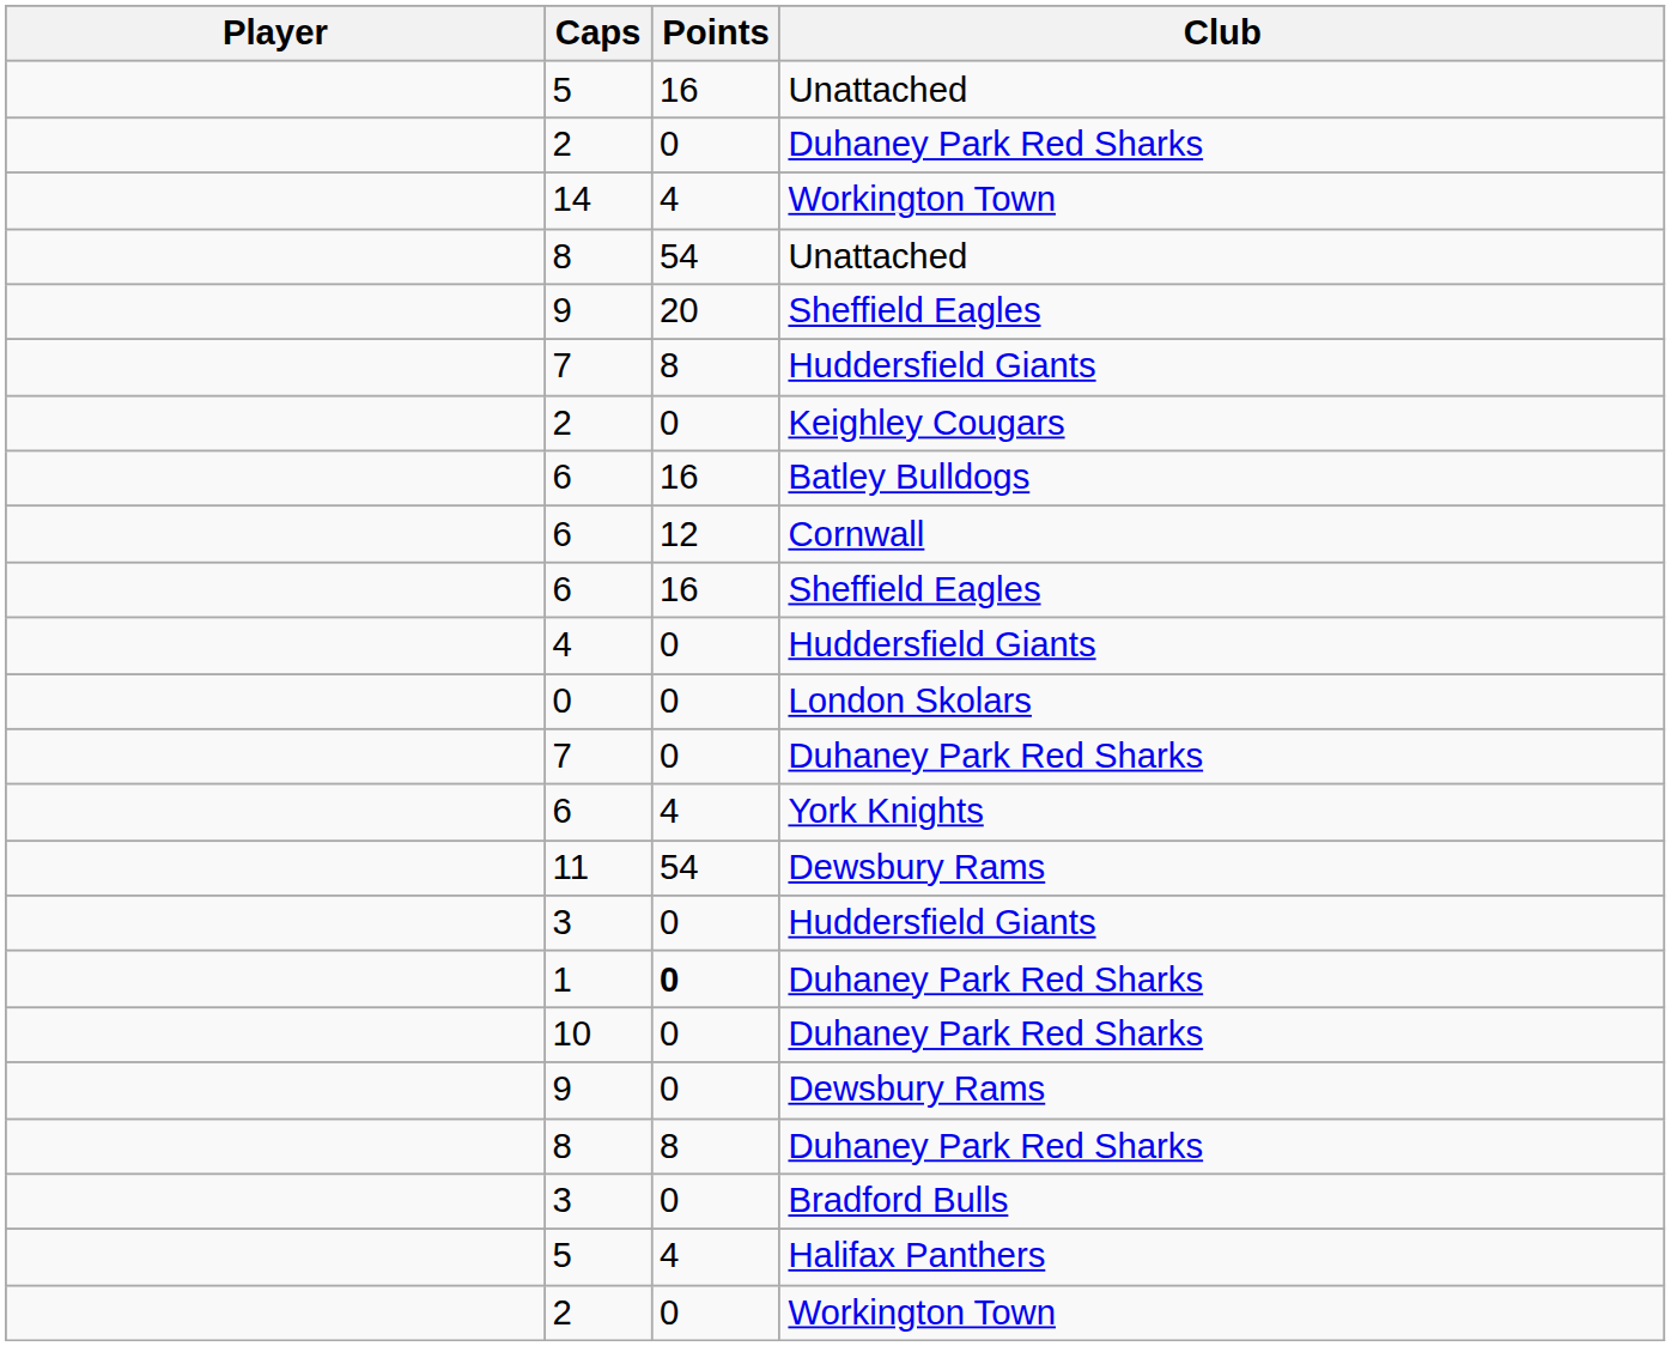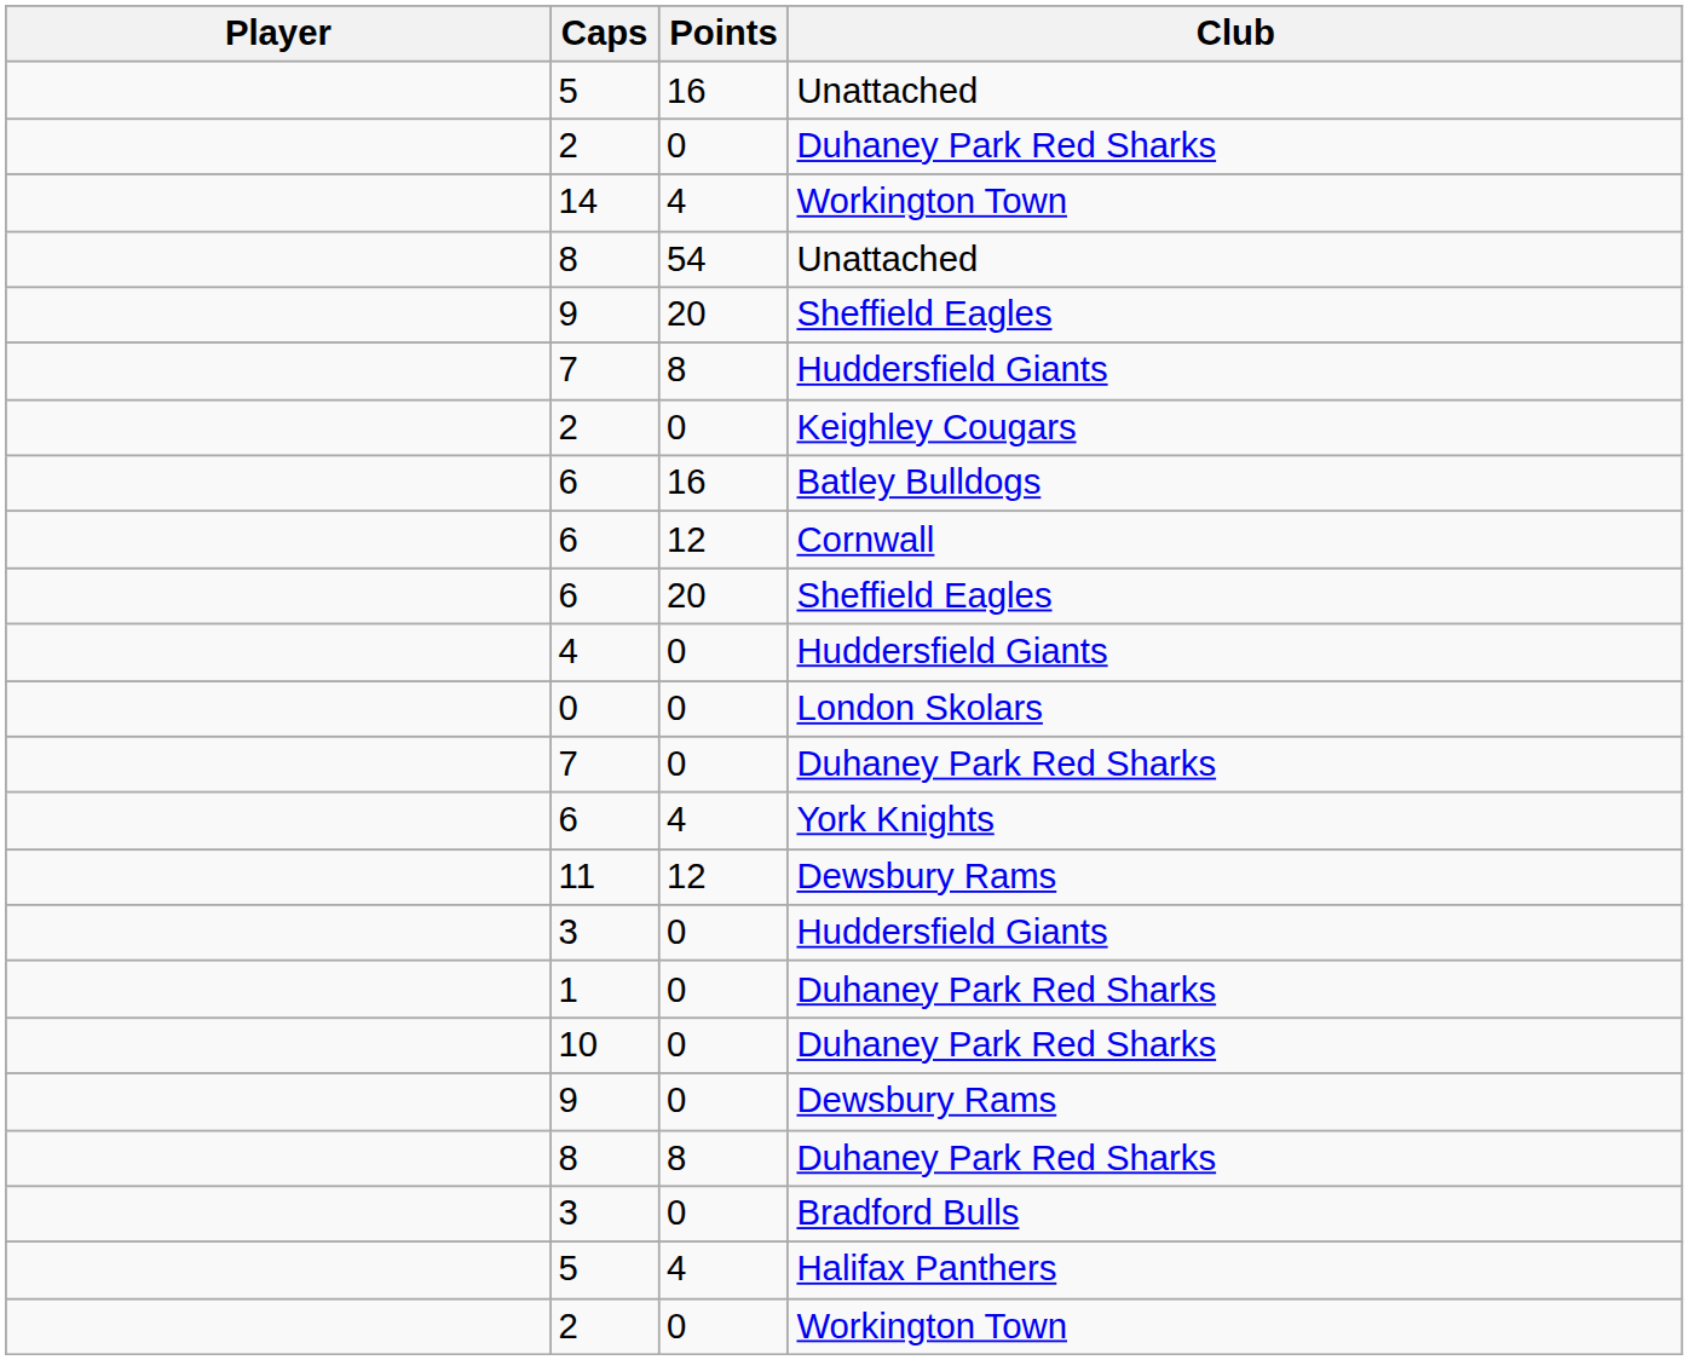6 / Sheffield Eagles | Points: 16 -> 20
11 | Points: 54 -> 12
1 | Points: bold -> normal
